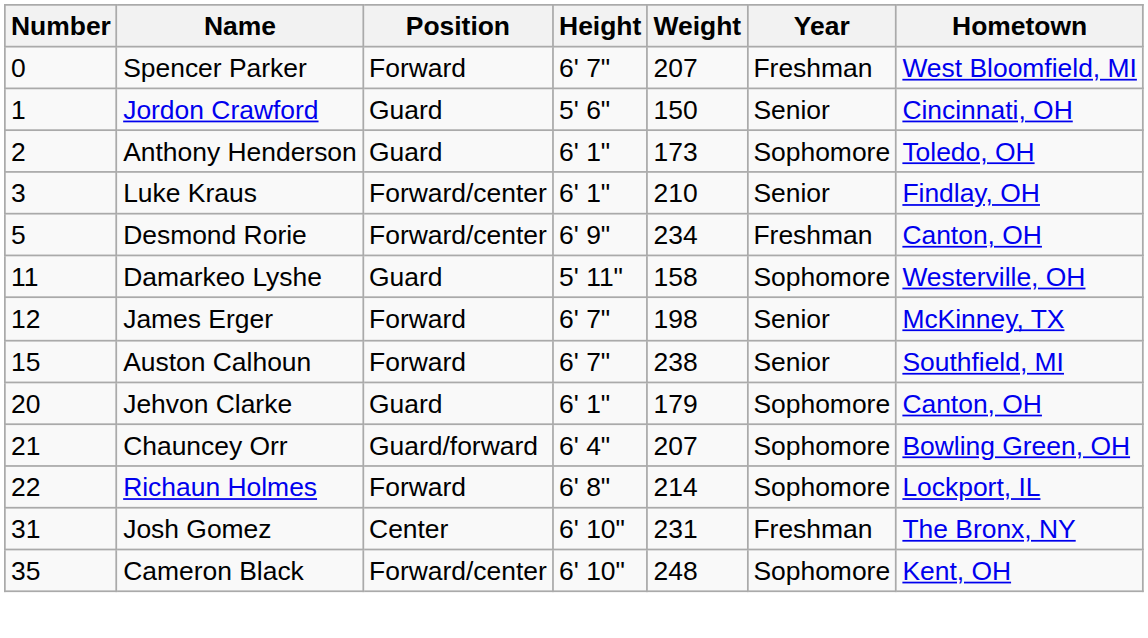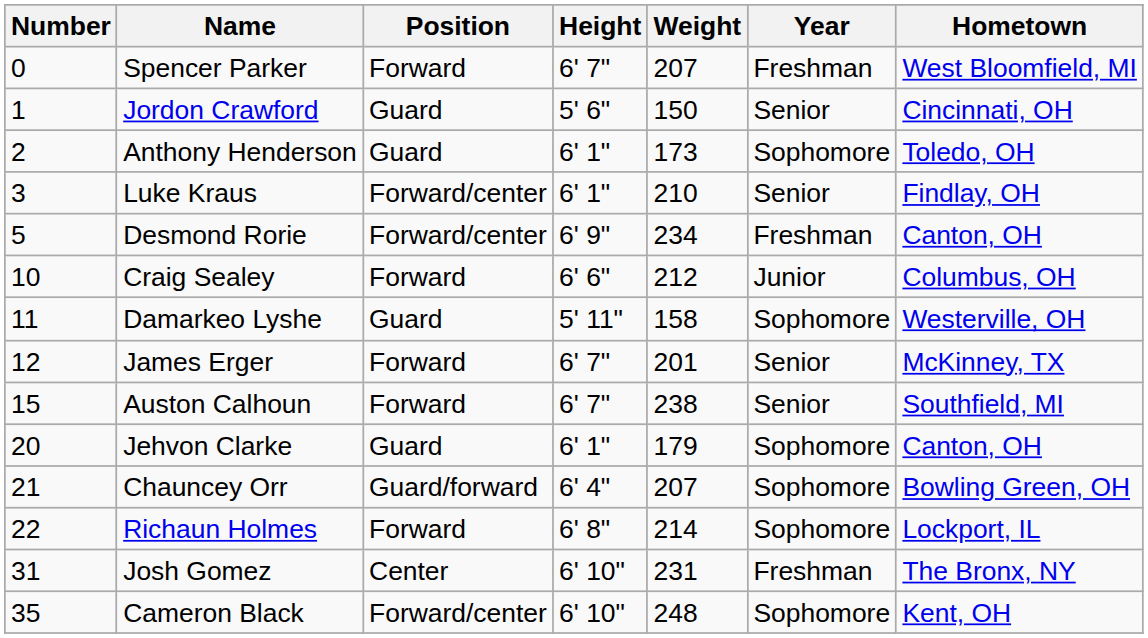+ row: 10 | Craig Sealey | Forward | 6' 6" | 212 | Junior | Columbus, OH
James Erger | Weight: 198 -> 201
